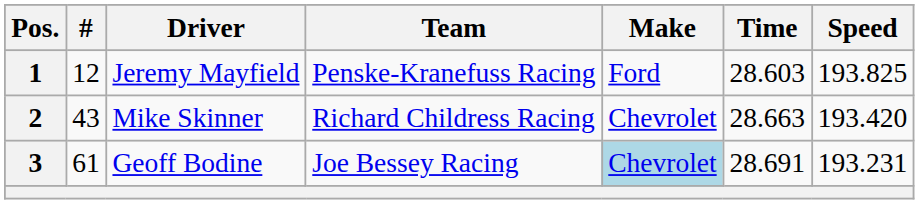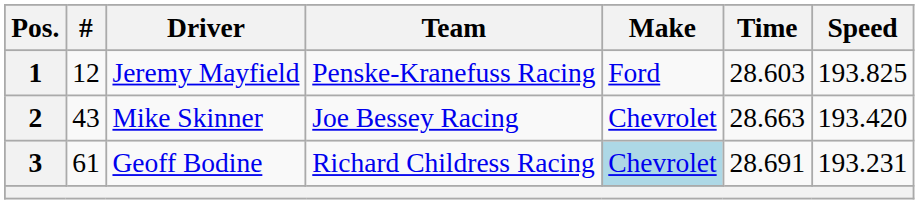2 | Team: Richard Childress Racing -> Joe Bessey Racing
3 | Team: Joe Bessey Racing -> Richard Childress Racing
